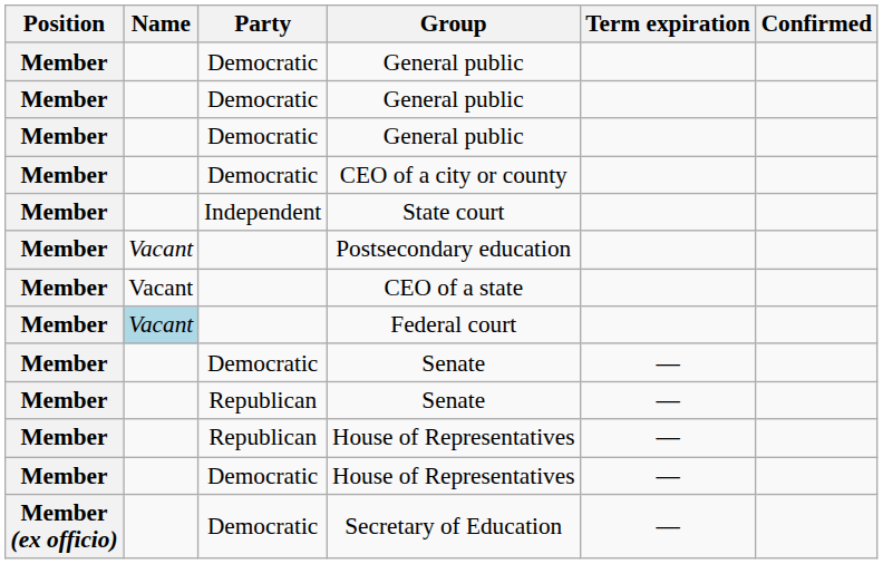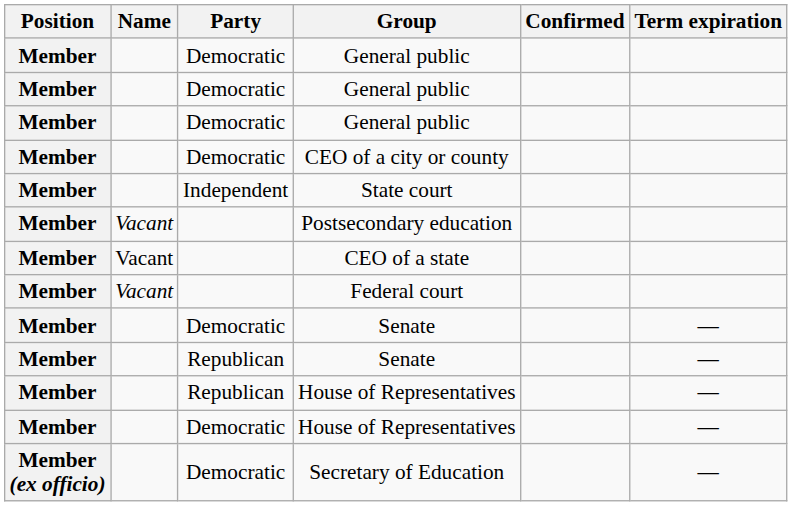columns swapped: Confirmed <-> Term expiration
Federal court | Name: lightblue background -> no background
